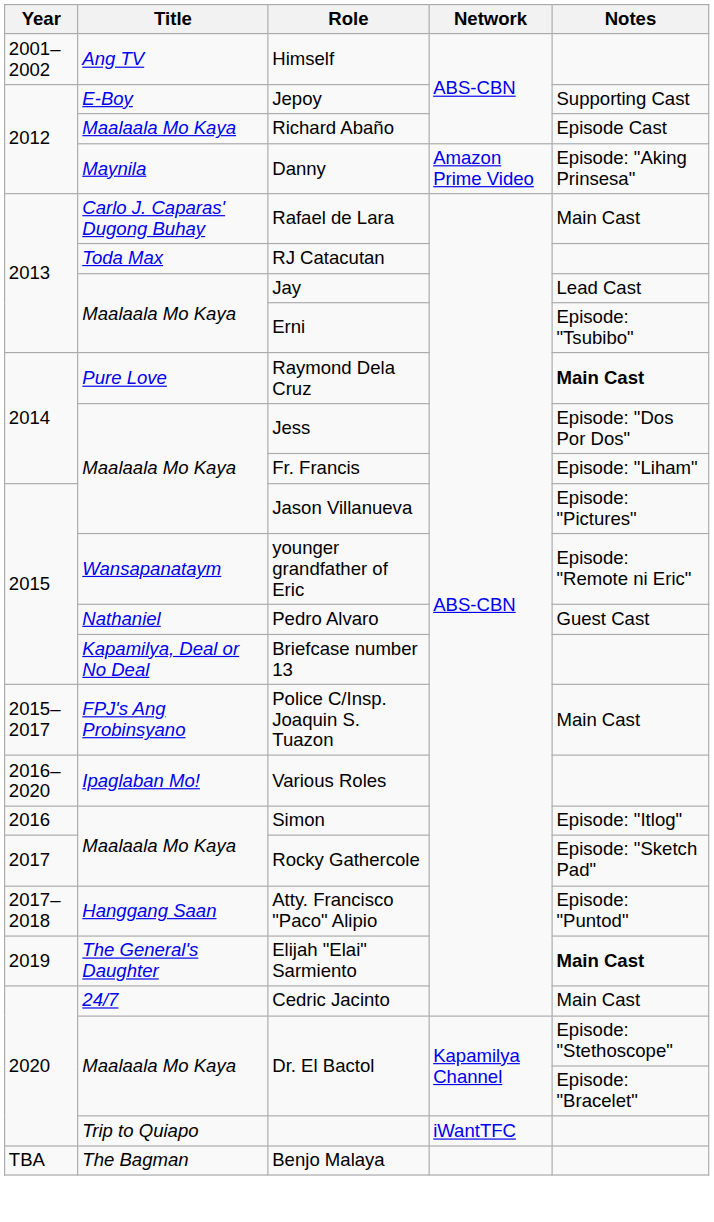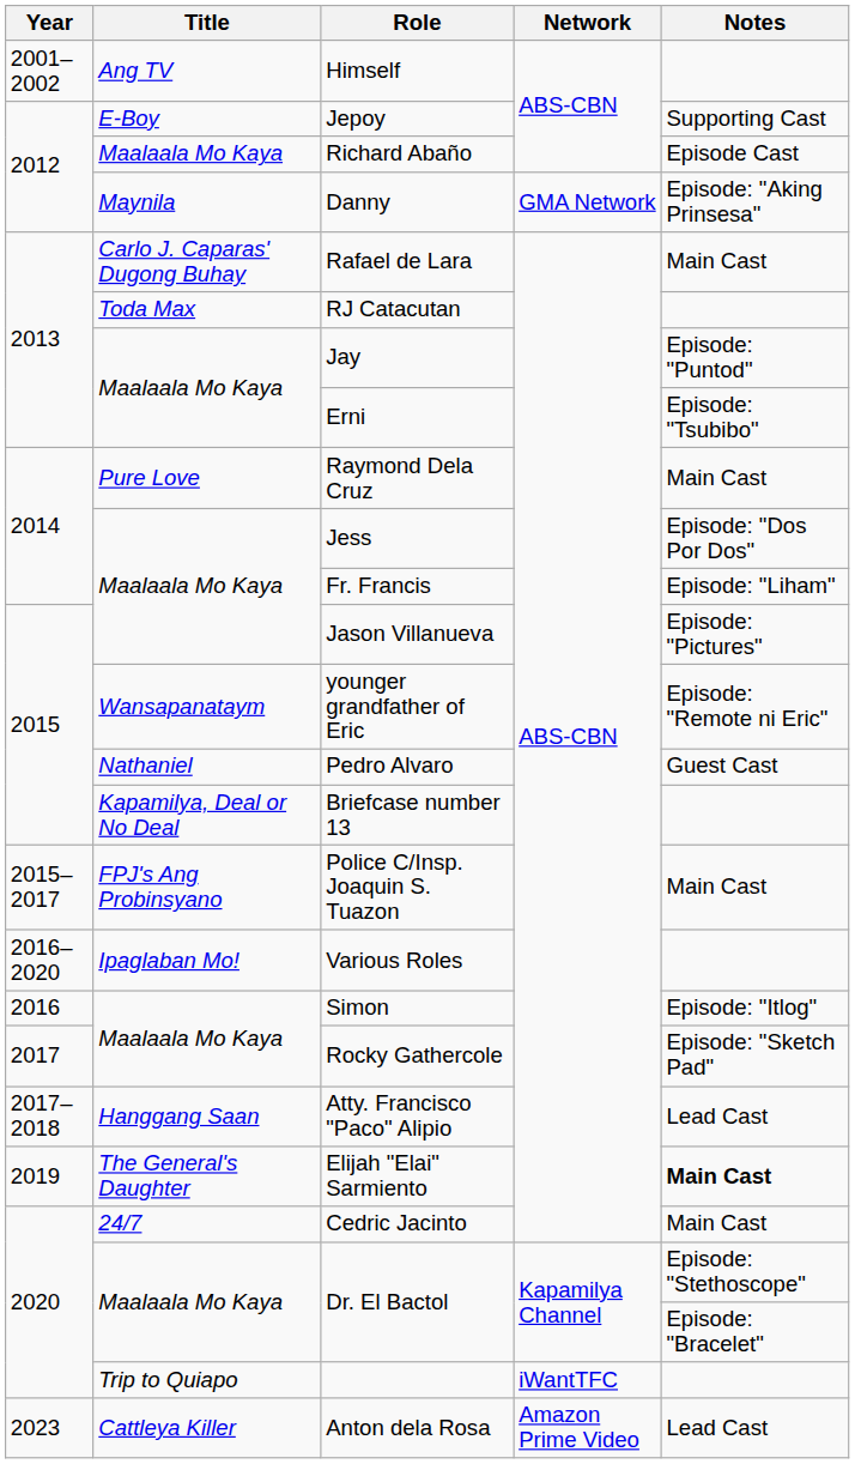Danny | Network: Amazon Prime Video -> GMA Network
Jay | Notes: Lead Cast -> Episode: "Puntod"
Raymond Dela Cruz | Notes: bold -> normal
Atty. Francisco "Paco" Alipio | Notes: Episode: "Puntod" -> Lead Cast
+ row: 2023 | Cattleya Killer | Anton dela Rosa | Amazon Prime Video | Lead Cast
- row: TBA | The Bagman | Benjo Malaya
